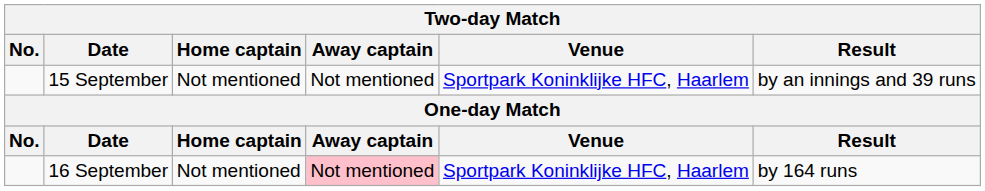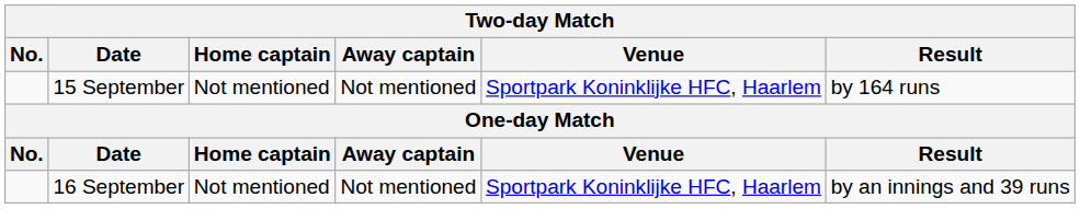15 September | Result: by an innings and 39 runs -> by 164 runs
16 September | Away captain: pink background -> no background
16 September | Result: by 164 runs -> by an innings and 39 runs
